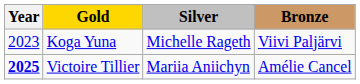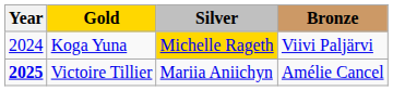Koga Yuna | Year: 2023 -> 2024
Koga Yuna | Silver: no background -> gold background
